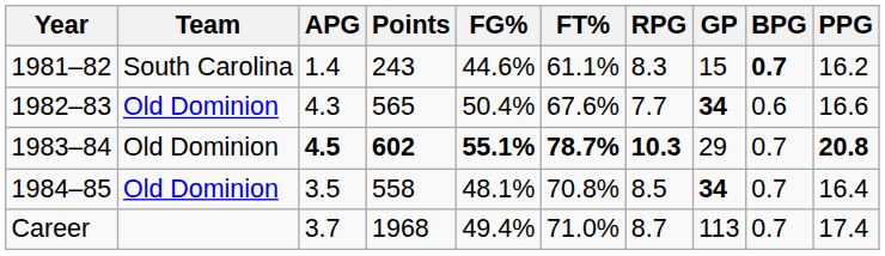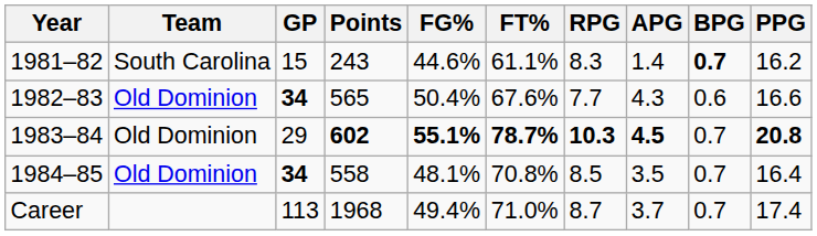columns swapped: GP <-> APG
